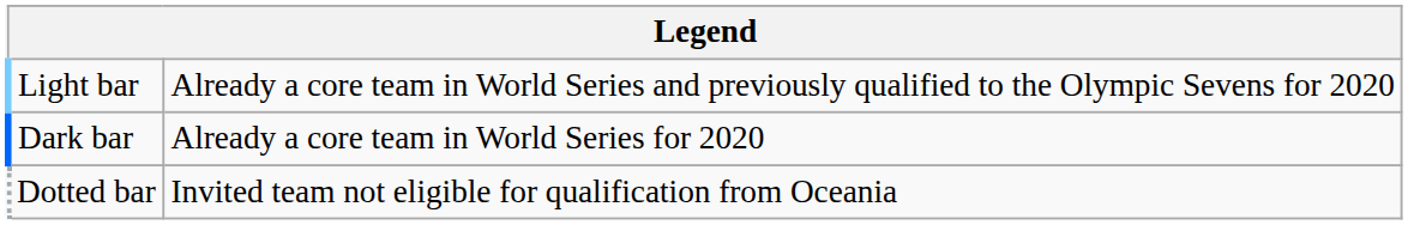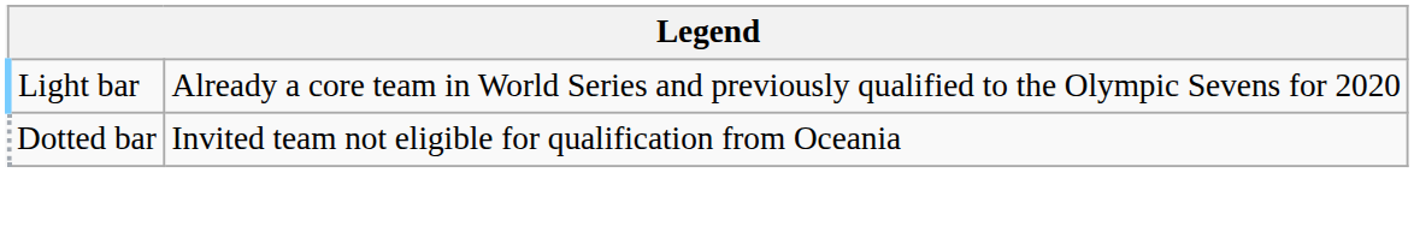- row: Dark bar | Already a core team in World Series for 2020
